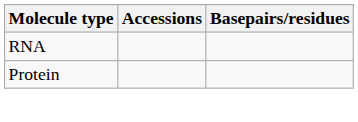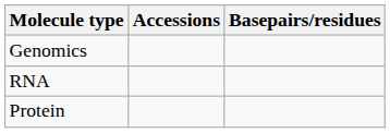+ row: Genomics
